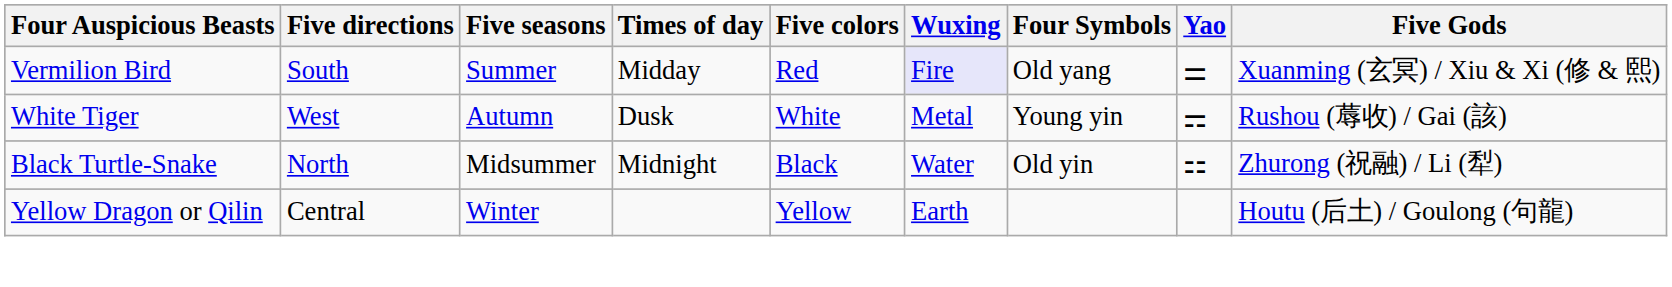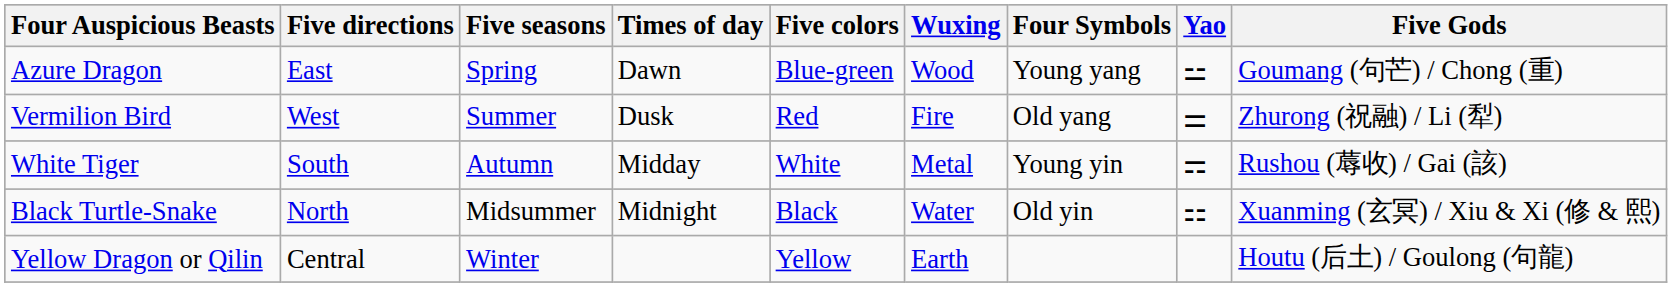+ row: Azure Dragon | East | Spring | Dawn | Blue-green | Wood | Young yang | ⚍ | Goumang (句芒) / Chong (重)
Vermilion Bird | Five directions: South -> West
Vermilion Bird | Times of day: Midday -> Dusk
Vermilion Bird | Wuxing: lavender background -> no background
Vermilion Bird | Five Gods: Xuanming (玄冥) / Xiu & Xi (修 & 熙) -> Zhurong (祝融) / Li (犁)
White Tiger | Five directions: West -> South
White Tiger | Times of day: Dusk -> Midday
Black Turtle-Snake | Five Gods: Zhurong (祝融) / Li (犁) -> Xuanming (玄冥) / Xiu & Xi (修 & 熙)
